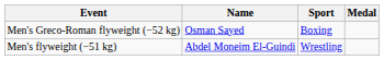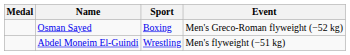columns swapped: Medal <-> Event
